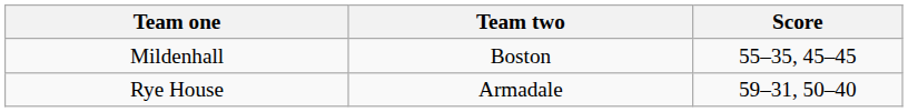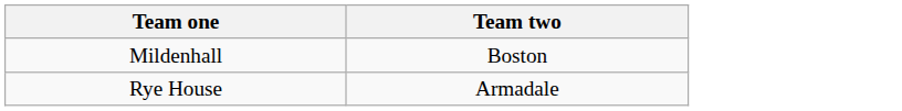- column: Score | 55–35, 45–45 | 59–31, 50–40
